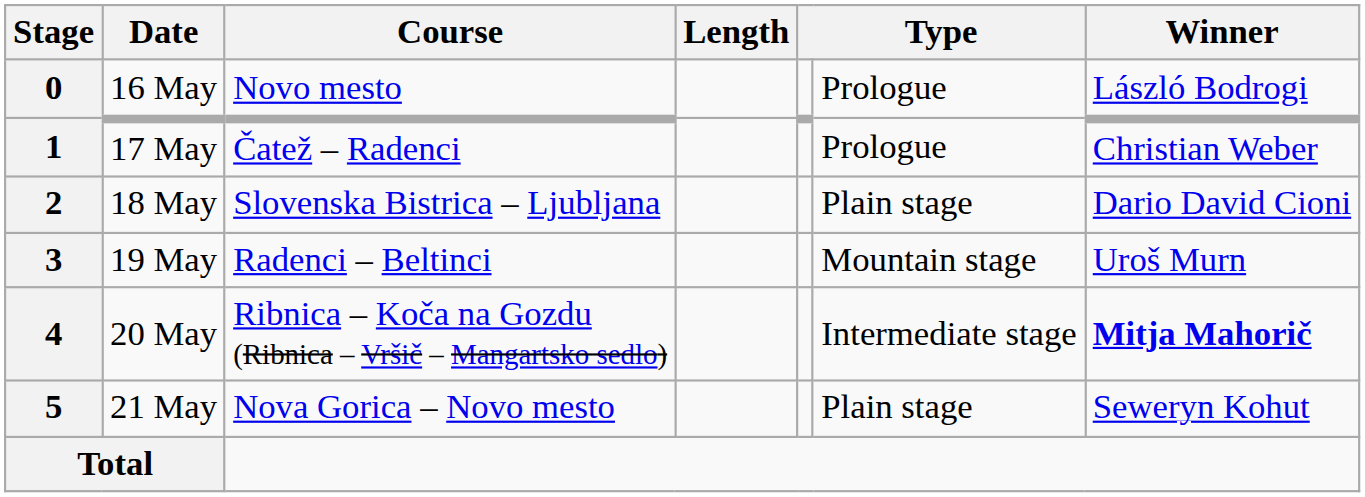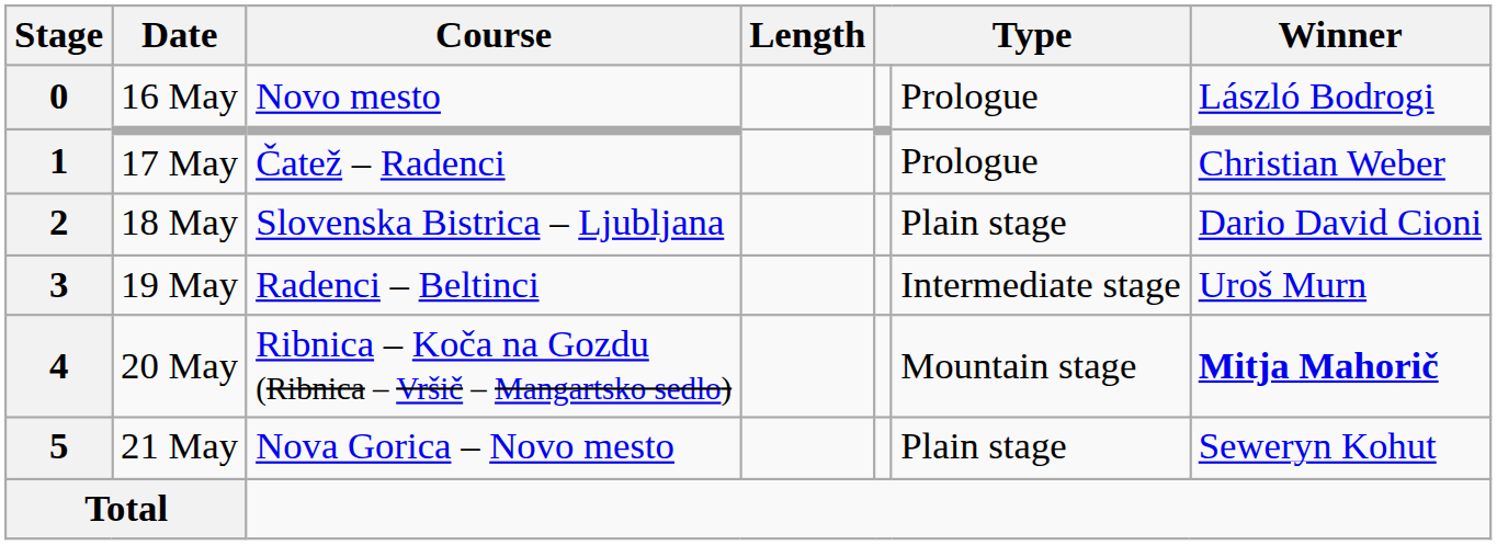3 | column 6: Mountain stage -> Intermediate stage
4 | column 6: Intermediate stage -> Mountain stage
